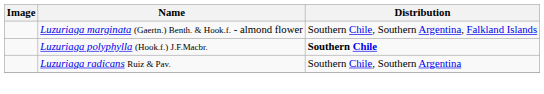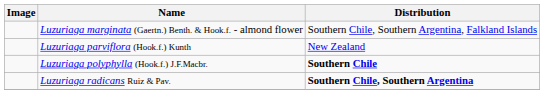+ row: Luzuriaga parviflora (Hook.f.) Kunth | New Zealand
Luzuriaga radicans Ruiz & Pav. | Distribution: normal -> bold
